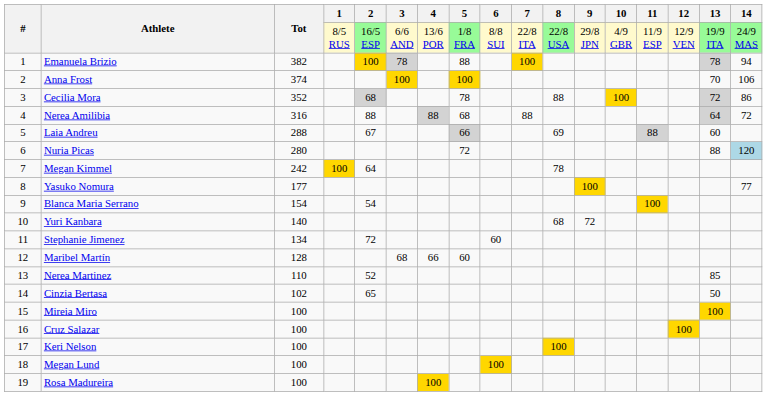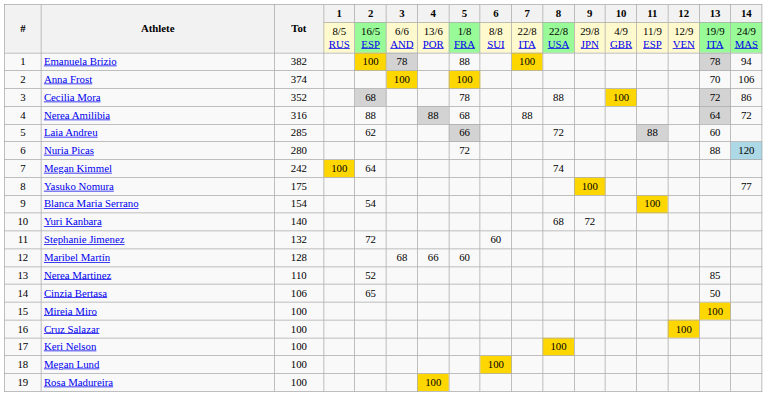Laia Andreu | Tot: 288 -> 285
Laia Andreu | 2: 67 -> 62
Laia Andreu | 8: 69 -> 72
Megan Kimmel | 8: 78 -> 74
Yasuko Nomura | Tot: 177 -> 175
Stephanie Jimenez | Tot: 134 -> 132
Cinzia Bertasa | Tot: 102 -> 106
